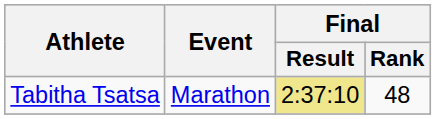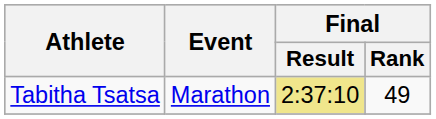Tabitha Tsatsa | Final / Rank: 48 -> 49
